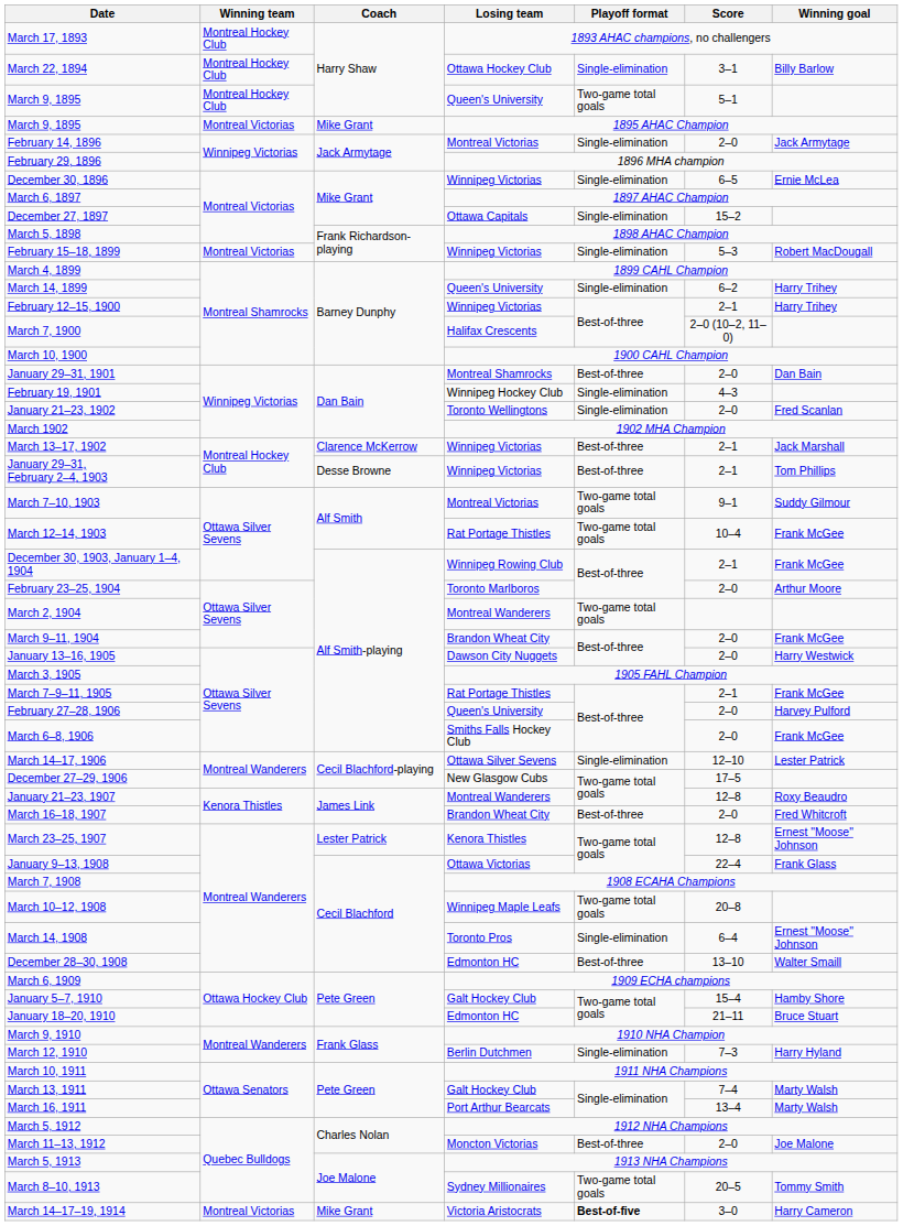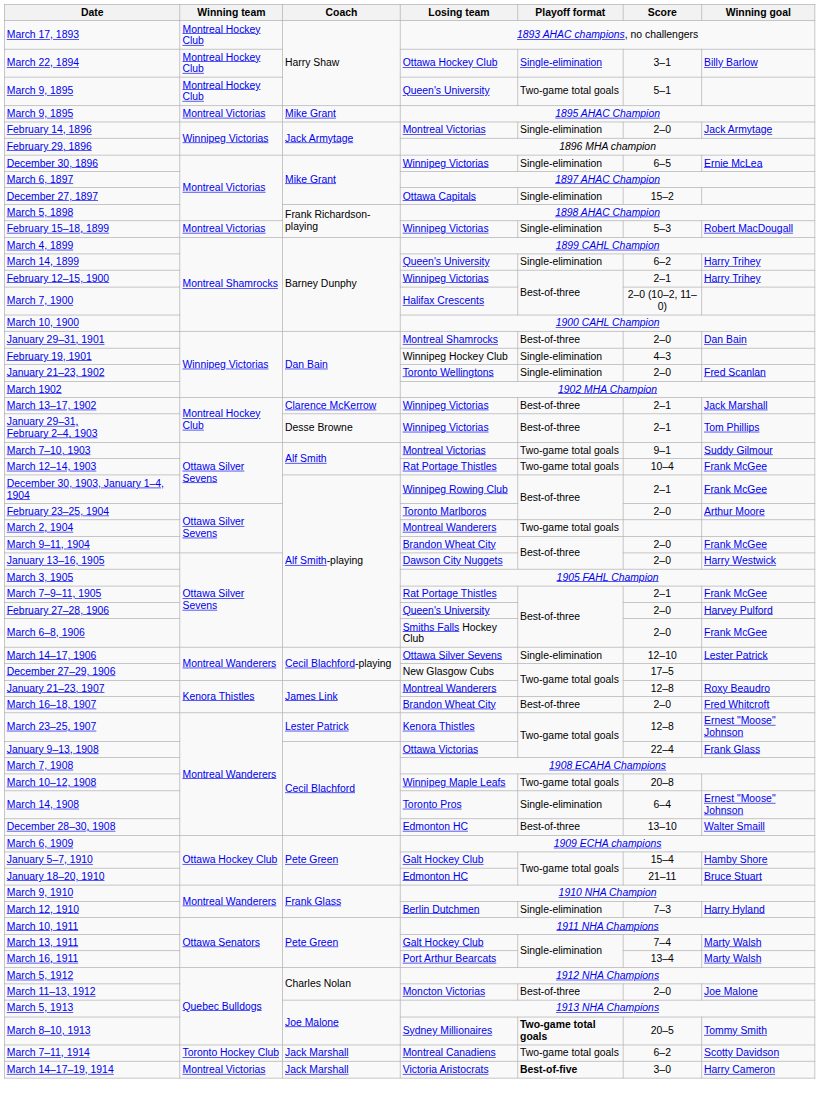March 8–10, 1913 | Playoff format: normal -> bold
+ row: March 7–11, 1914 | Toronto Hockey Club | Jack Marshall | Montreal Canadiens | Two-game total goals | 6–2 | Scotty Davidson
March 14–17–19, 1914 | Coach: Mike Grant -> Jack Marshall
